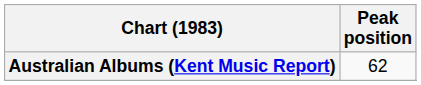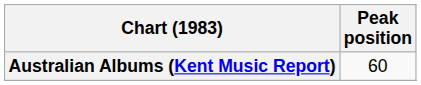Australian Albums (Kent Music Report) | Peak position: 62 -> 60
